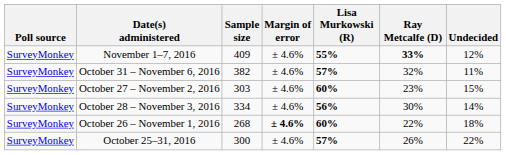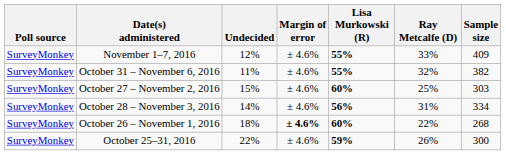columns swapped: Sample size <-> Undecided
November 1–7, 2016 | Ray Metcalfe (D): bold -> normal
October 31 – November 6, 2016 | Lisa Murkowski (R): 57% -> 55%
October 27 – November 2, 2016 | Ray Metcalfe (D): 23% -> 25%
October 28 – November 3, 2016 | Ray Metcalfe (D): 30% -> 31%
October 25–31, 2016 | Lisa Murkowski (R): 57% -> 59%
